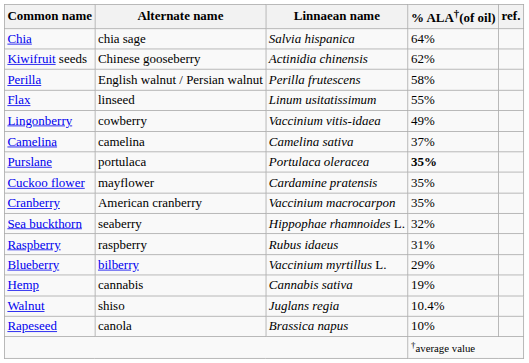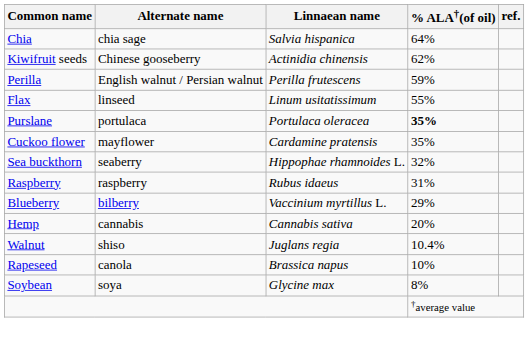Perilla | % ALA†(of oil): 58% -> 59%
- row: Lingonberry | cowberry | Vaccinium vitis-idaea | 49%
- row: Camelina | camelina | Camelina sativa | 37%
- row: Cranberry | American cranberry | Vaccinium macrocarpon | 35%
Hemp | % ALA†(of oil): 19% -> 20%
+ row: Soybean | soya | Glycine max | 8%
